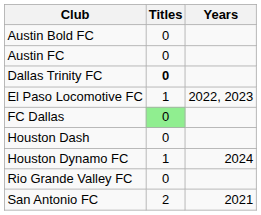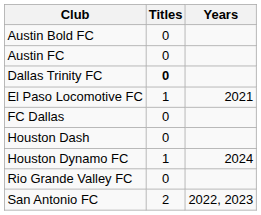El Paso Locomotive FC | Years: 2022, 2023 -> 2021
FC Dallas | Titles: lightgreen background -> no background
San Antonio FC | Years: 2021 -> 2022, 2023
